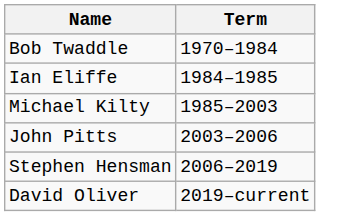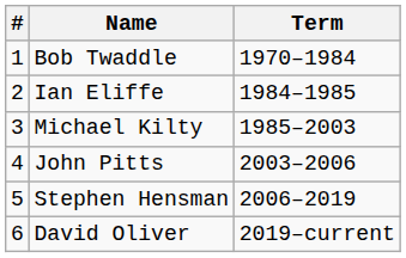+ column: # | 1 | 2 | 3 | 4 | 5 | 6
